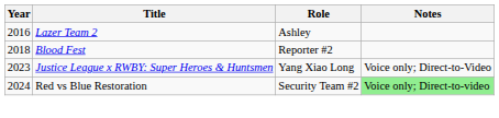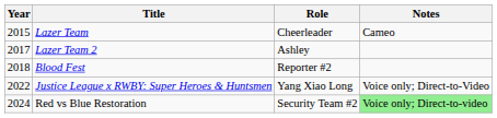+ row: 2015 | Lazer Team | Cheerleader | Cameo
Lazer Team 2 | Year: 2016 -> 2017
Justice League x RWBY: Super Heroes & Huntsmen | Year: 2023 -> 2022
